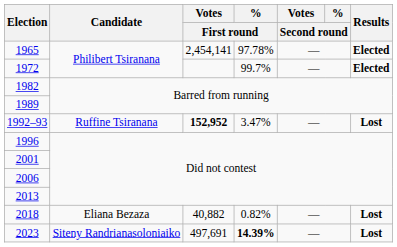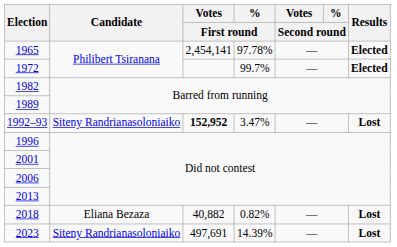1992–93 | Candidate: Ruffine Tsiranana -> Siteny Randrianasoloniaiko
2023 | % / First round: bold -> normal
